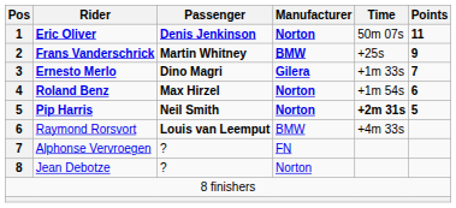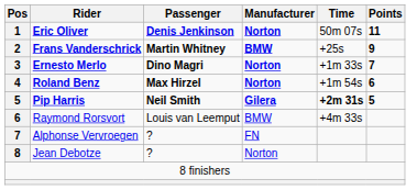Ernesto Merlo | Manufacturer: Gilera -> Norton
Pip Harris | Manufacturer: Norton -> Gilera
Raymond Rorsvort | Passenger: bold -> normal
